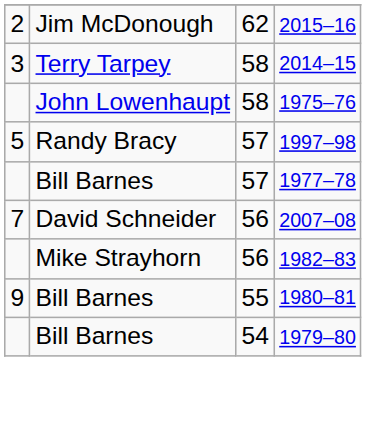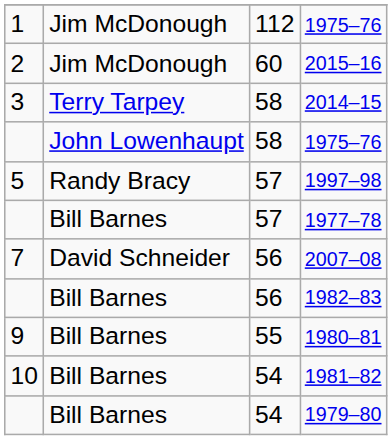+ row: 1 | Jim McDonough | 112 | 1975–76
2015–16 | column 3: 62 -> 60
1982–83 | column 2: Mike Strayhorn -> Bill Barnes
+ row: 10 | Bill Barnes | 54 | 1981–82
